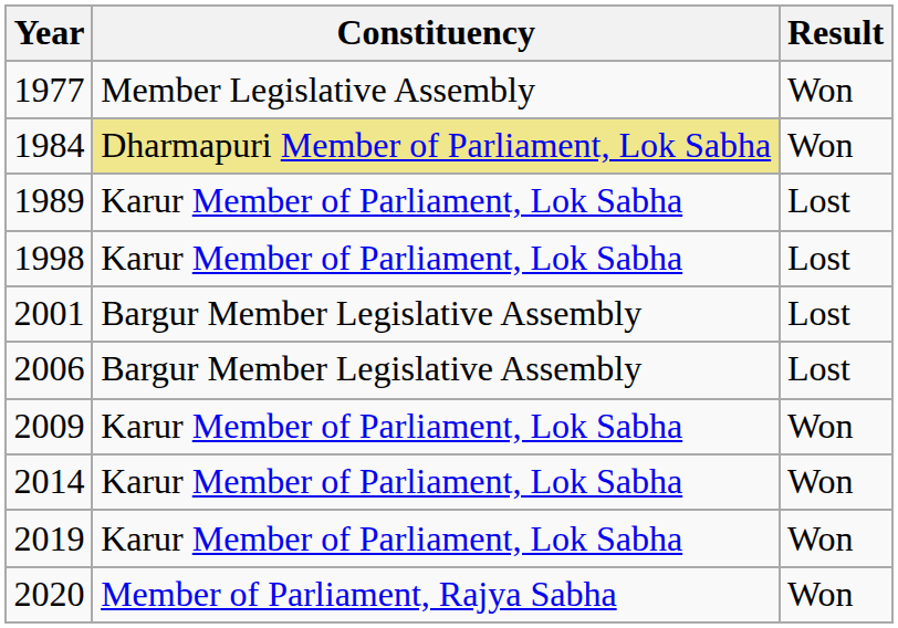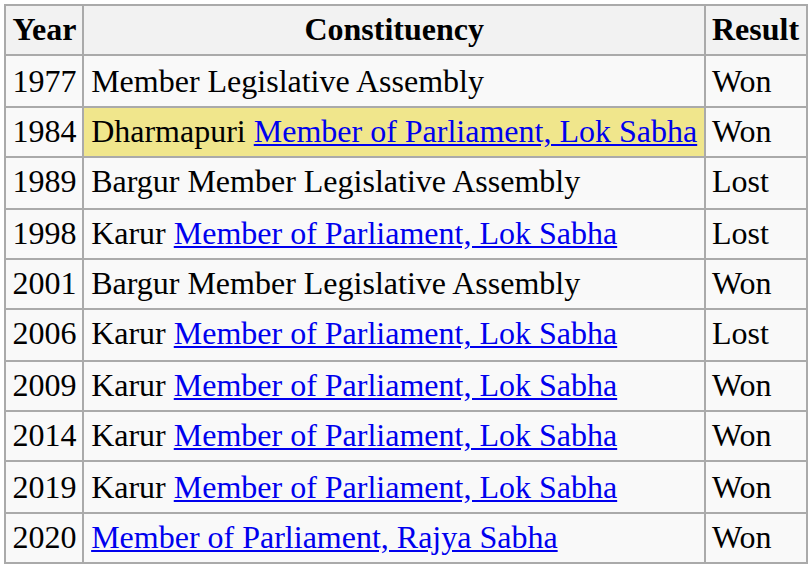1989 | Constituency: Karur Member of Parliament, Lok Sabha -> Bargur Member Legislative Assembly
2001 | Result: Lost -> Won
2006 | Constituency: Bargur Member Legislative Assembly -> Karur Member of Parliament, Lok Sabha
